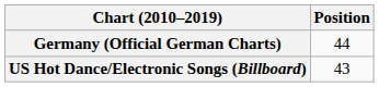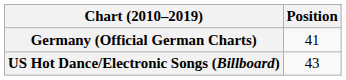Germany (Official German Charts) | Position: 44 -> 41
